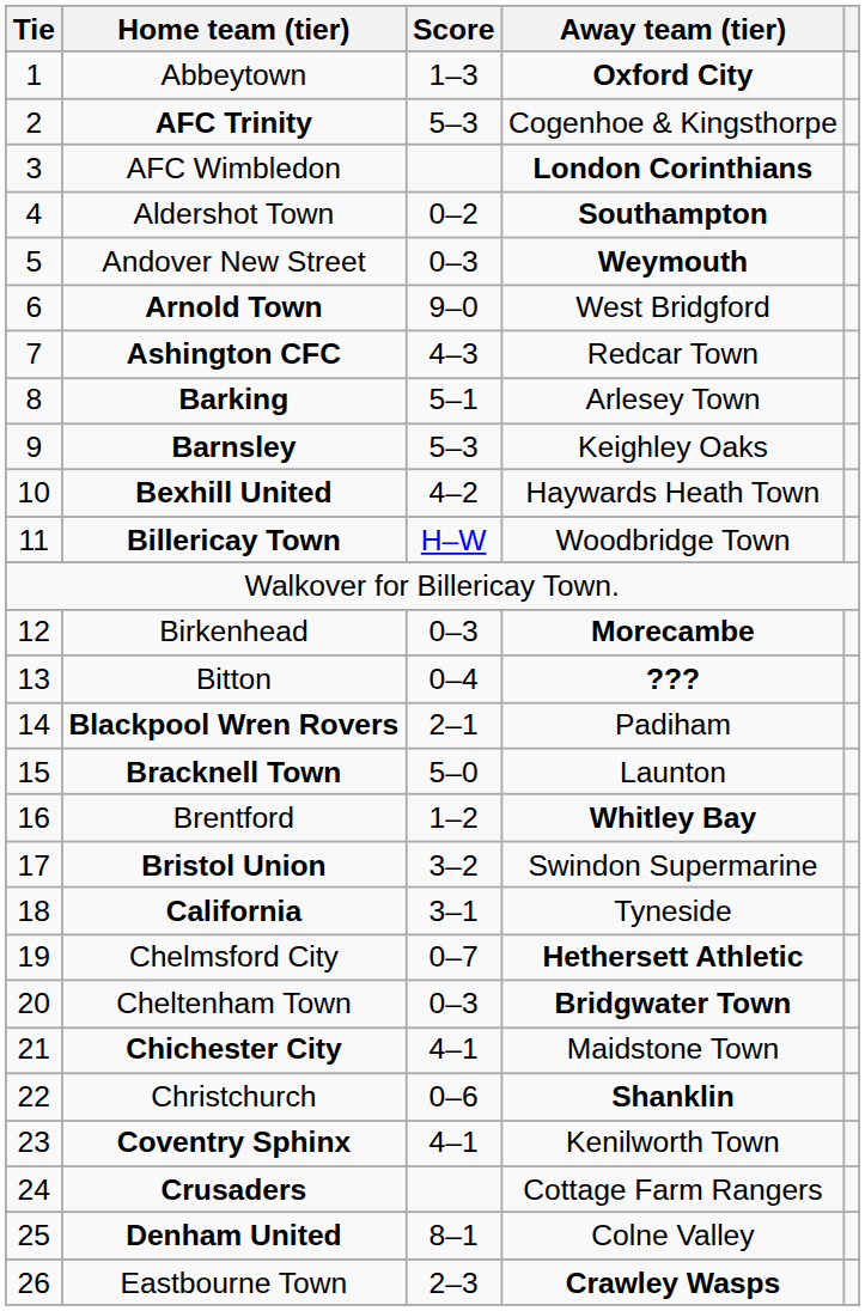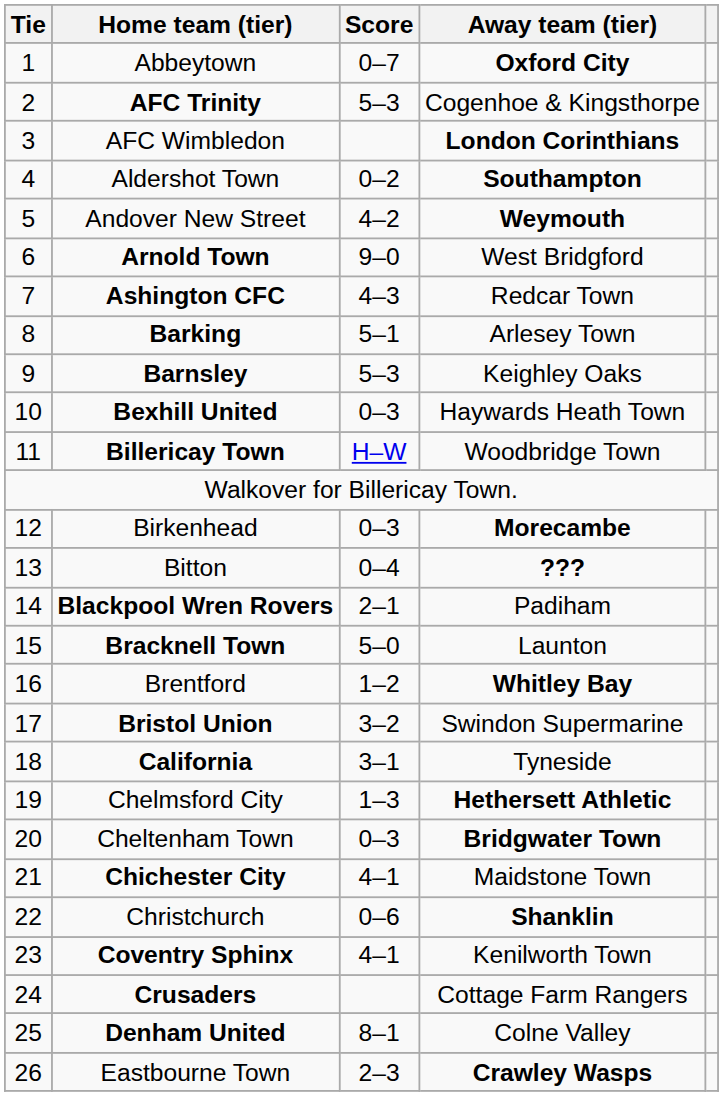Abbeytown | Score: 1–3 -> 0–7
Andover New Street | Score: 0–3 -> 4–2
Bexhill United | Score: 4–2 -> 0–3
Chelmsford City | Score: 0–7 -> 1–3
